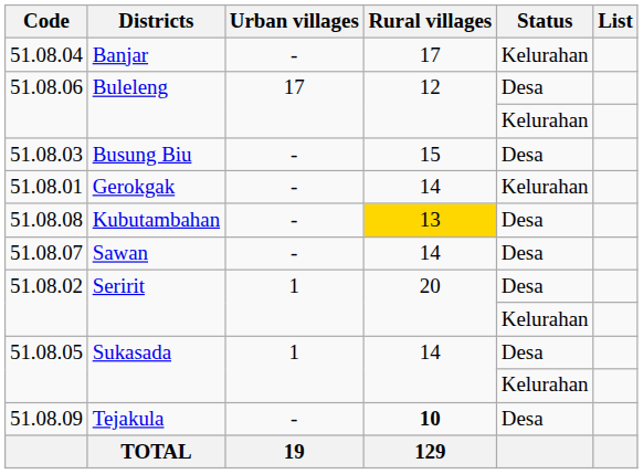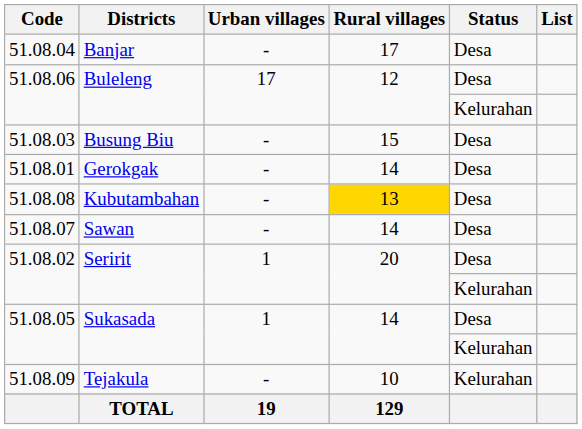51.08.04 | Status: Kelurahan -> Desa
51.08.01 | Status: Kelurahan -> Desa
51.08.09 | Rural villages: bold -> normal
51.08.09 | Status: Desa -> Kelurahan
